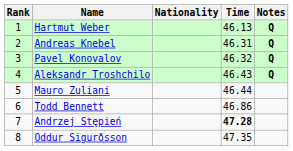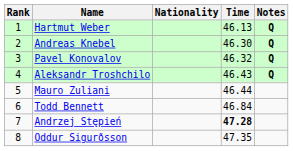Andreas Knebel | Time: 46.31 -> 46.30
Todd Bennett | Time: 46.86 -> 46.84
